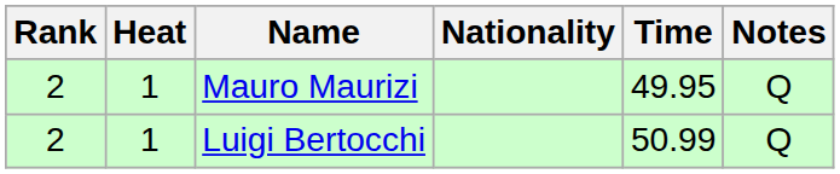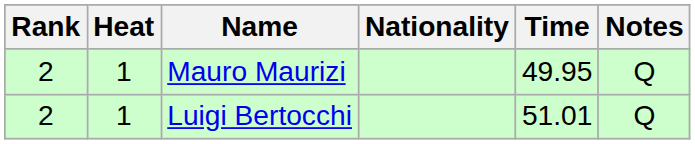Luigi Bertocchi | Time: 50.99 -> 51.01
